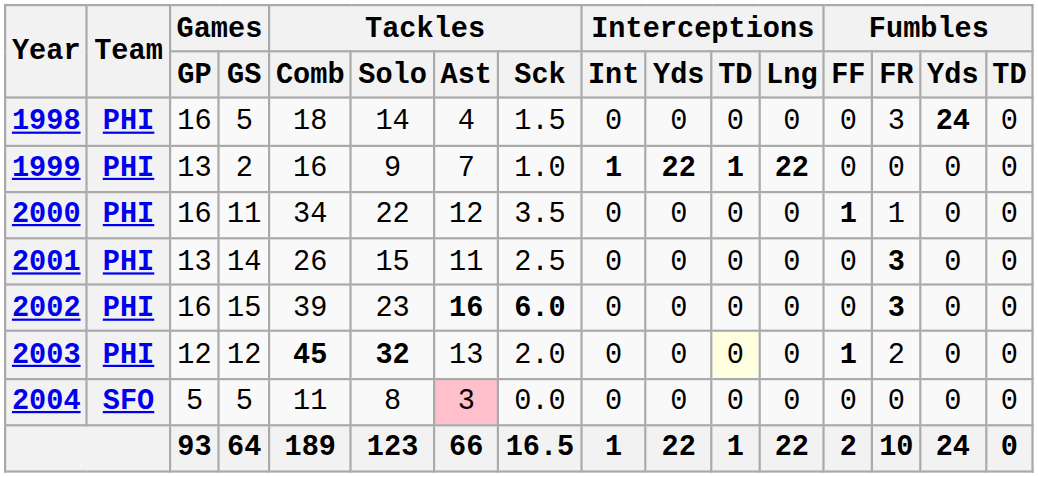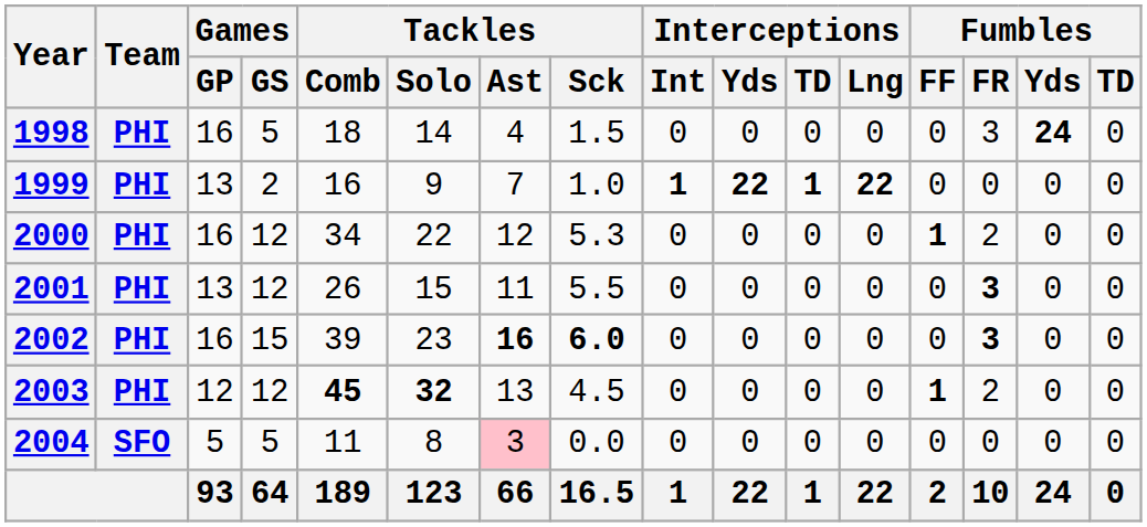2000 | Games / GS: 11 -> 12
2000 | Tackles / Sck: 3.5 -> 5.3
2000 | Fumbles / FR: 1 -> 2
2001 | Games / GS: 14 -> 12
2001 | Tackles / Sck: 2.5 -> 5.5
2003 | Tackles / Sck: 2.0 -> 4.5
2003 | Interceptions / TD: lightyellow background -> no background
